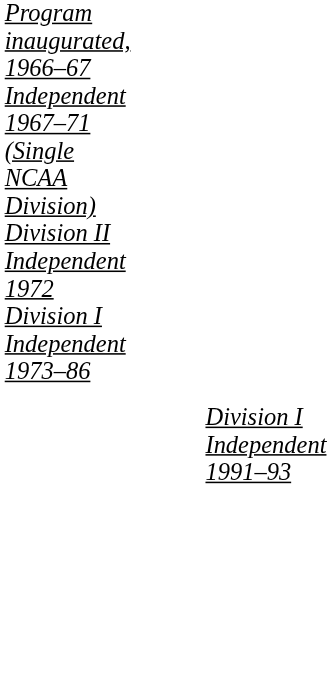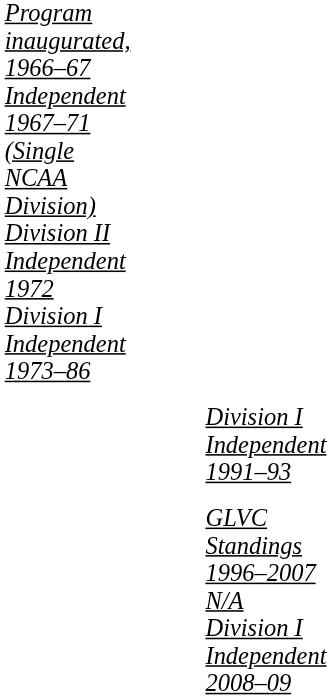+ row: GLVC Standings 1996–2007 N/A Division I Independent 2008–09
